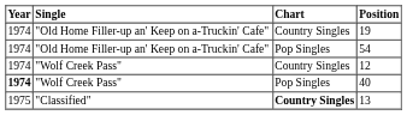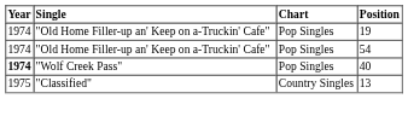19 | Chart: Country Singles -> Pop Singles
- row: 1974 | "Wolf Creek Pass" | Country Singles | 12
13 | Chart: bold -> normal
